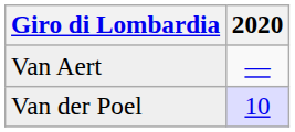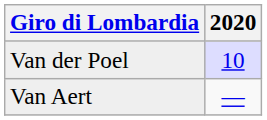rows swapped: Van Aert <-> Van der Poel
